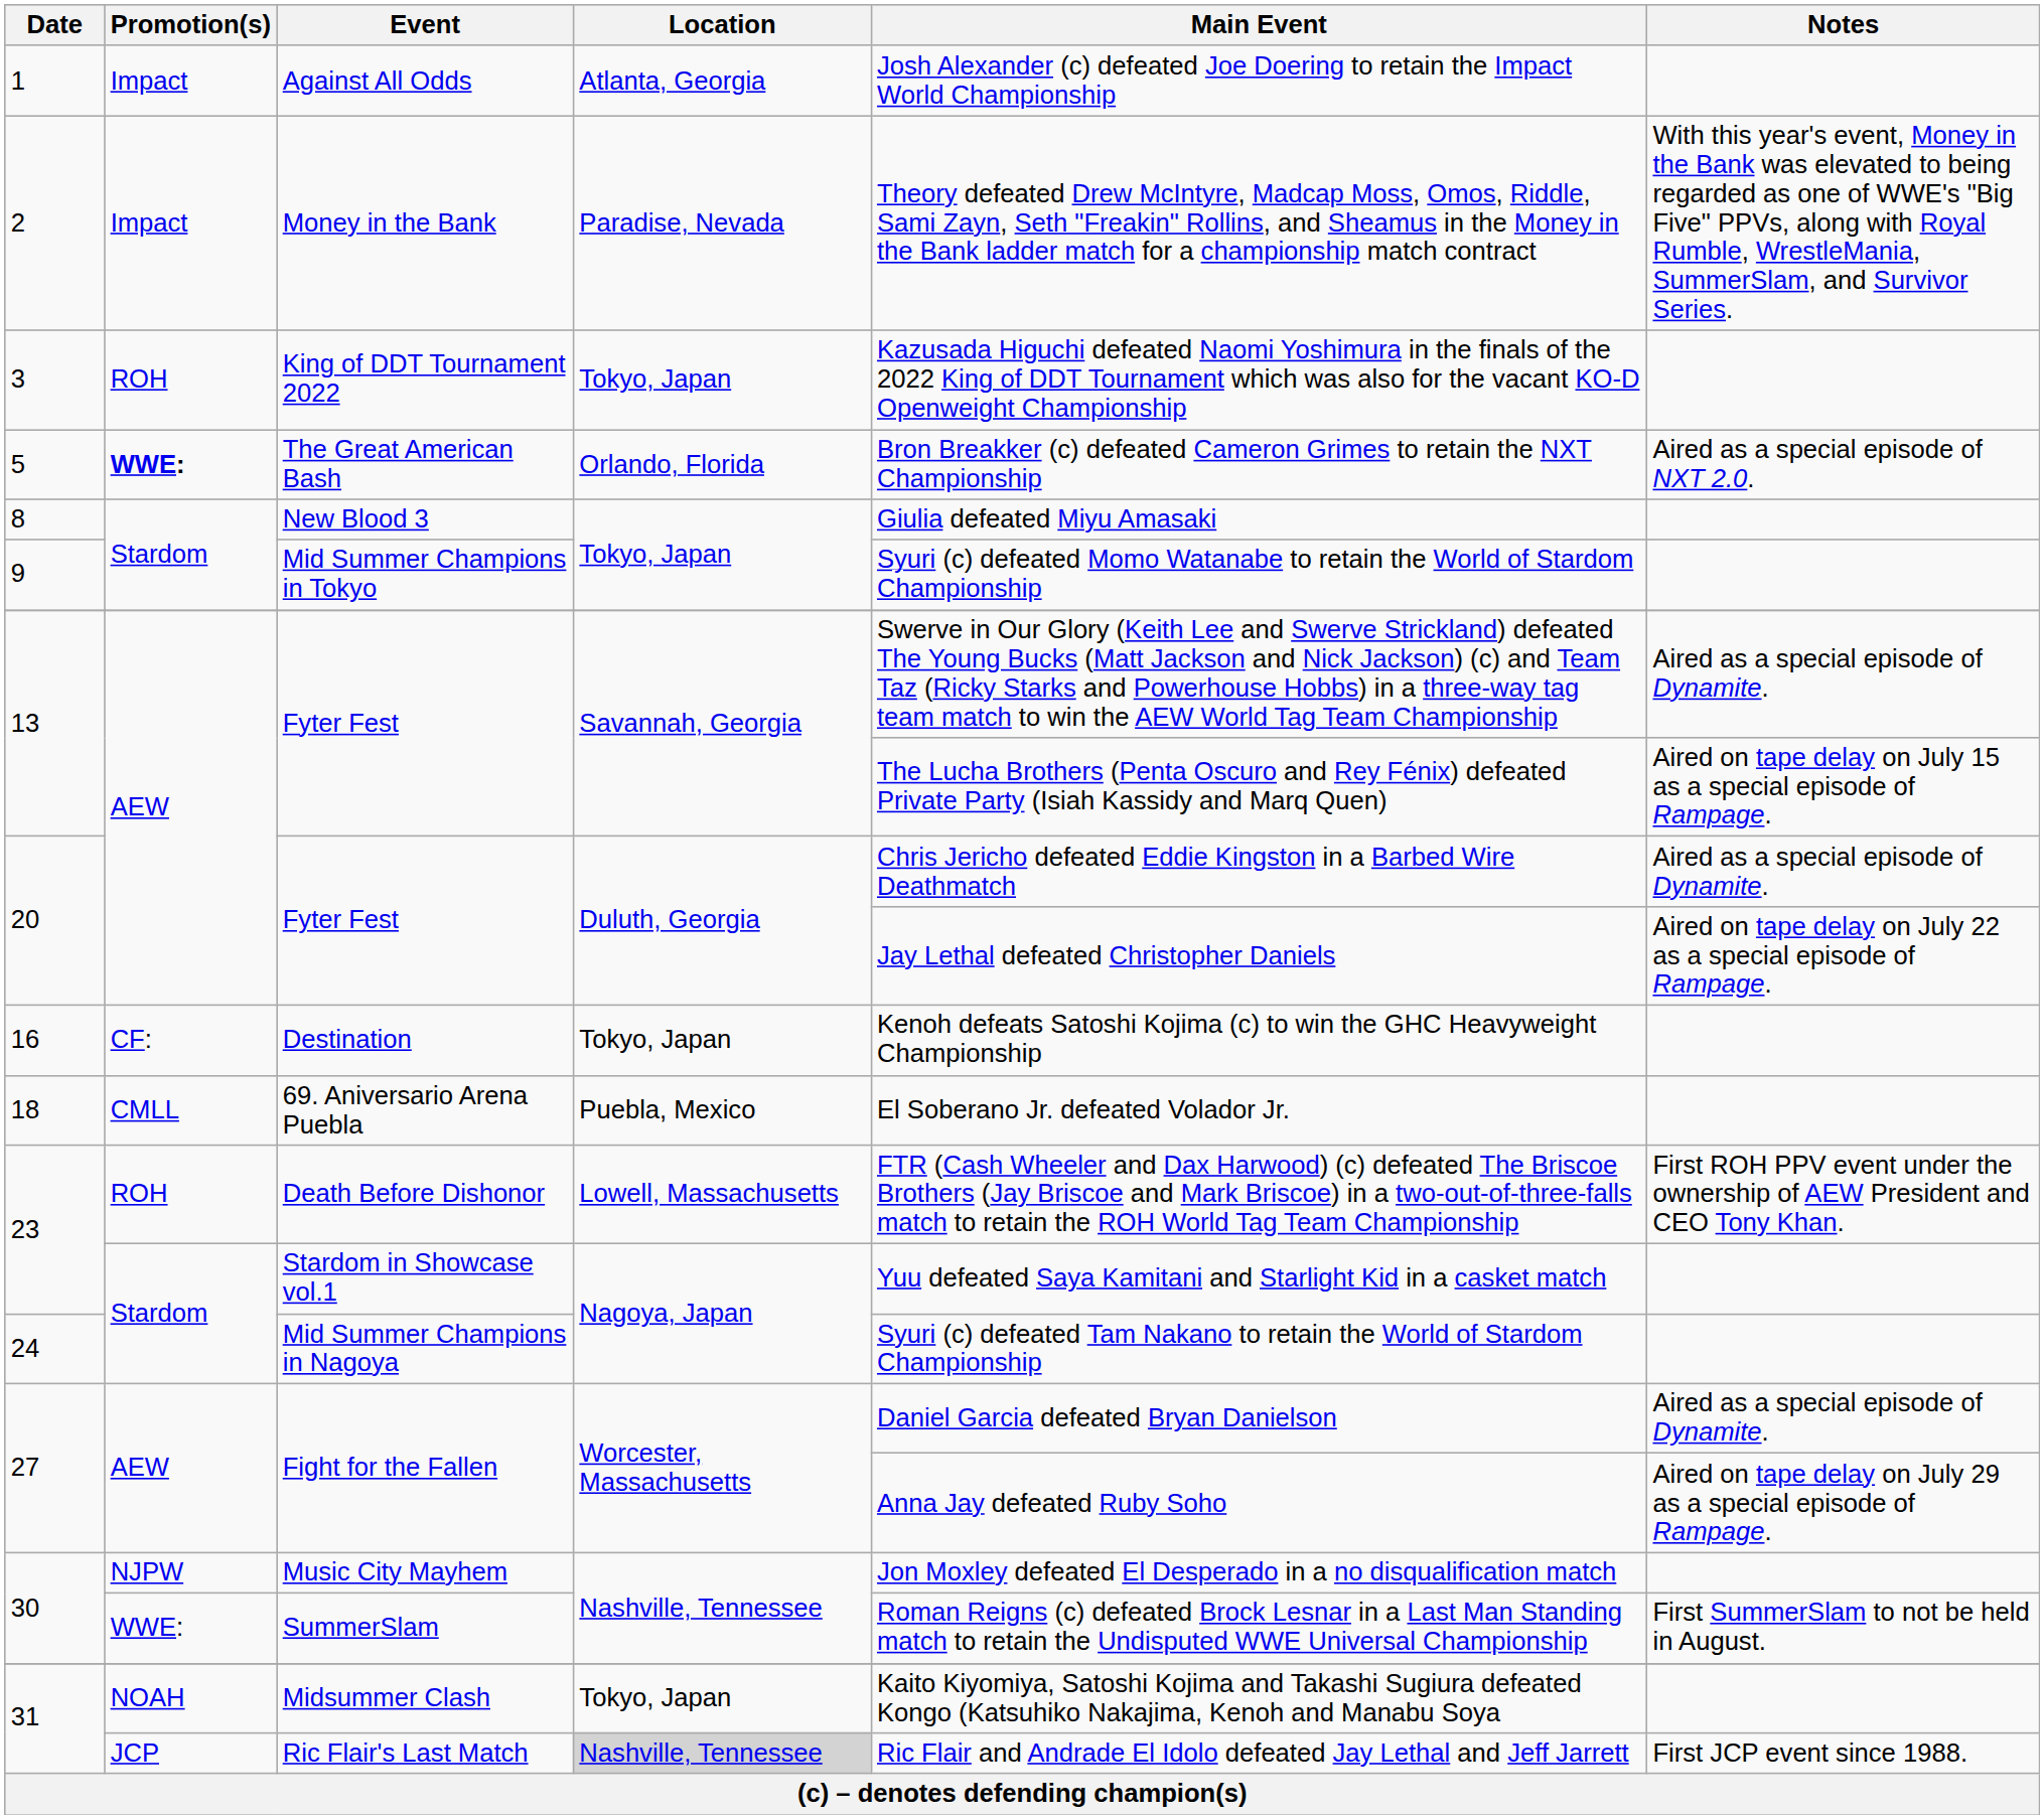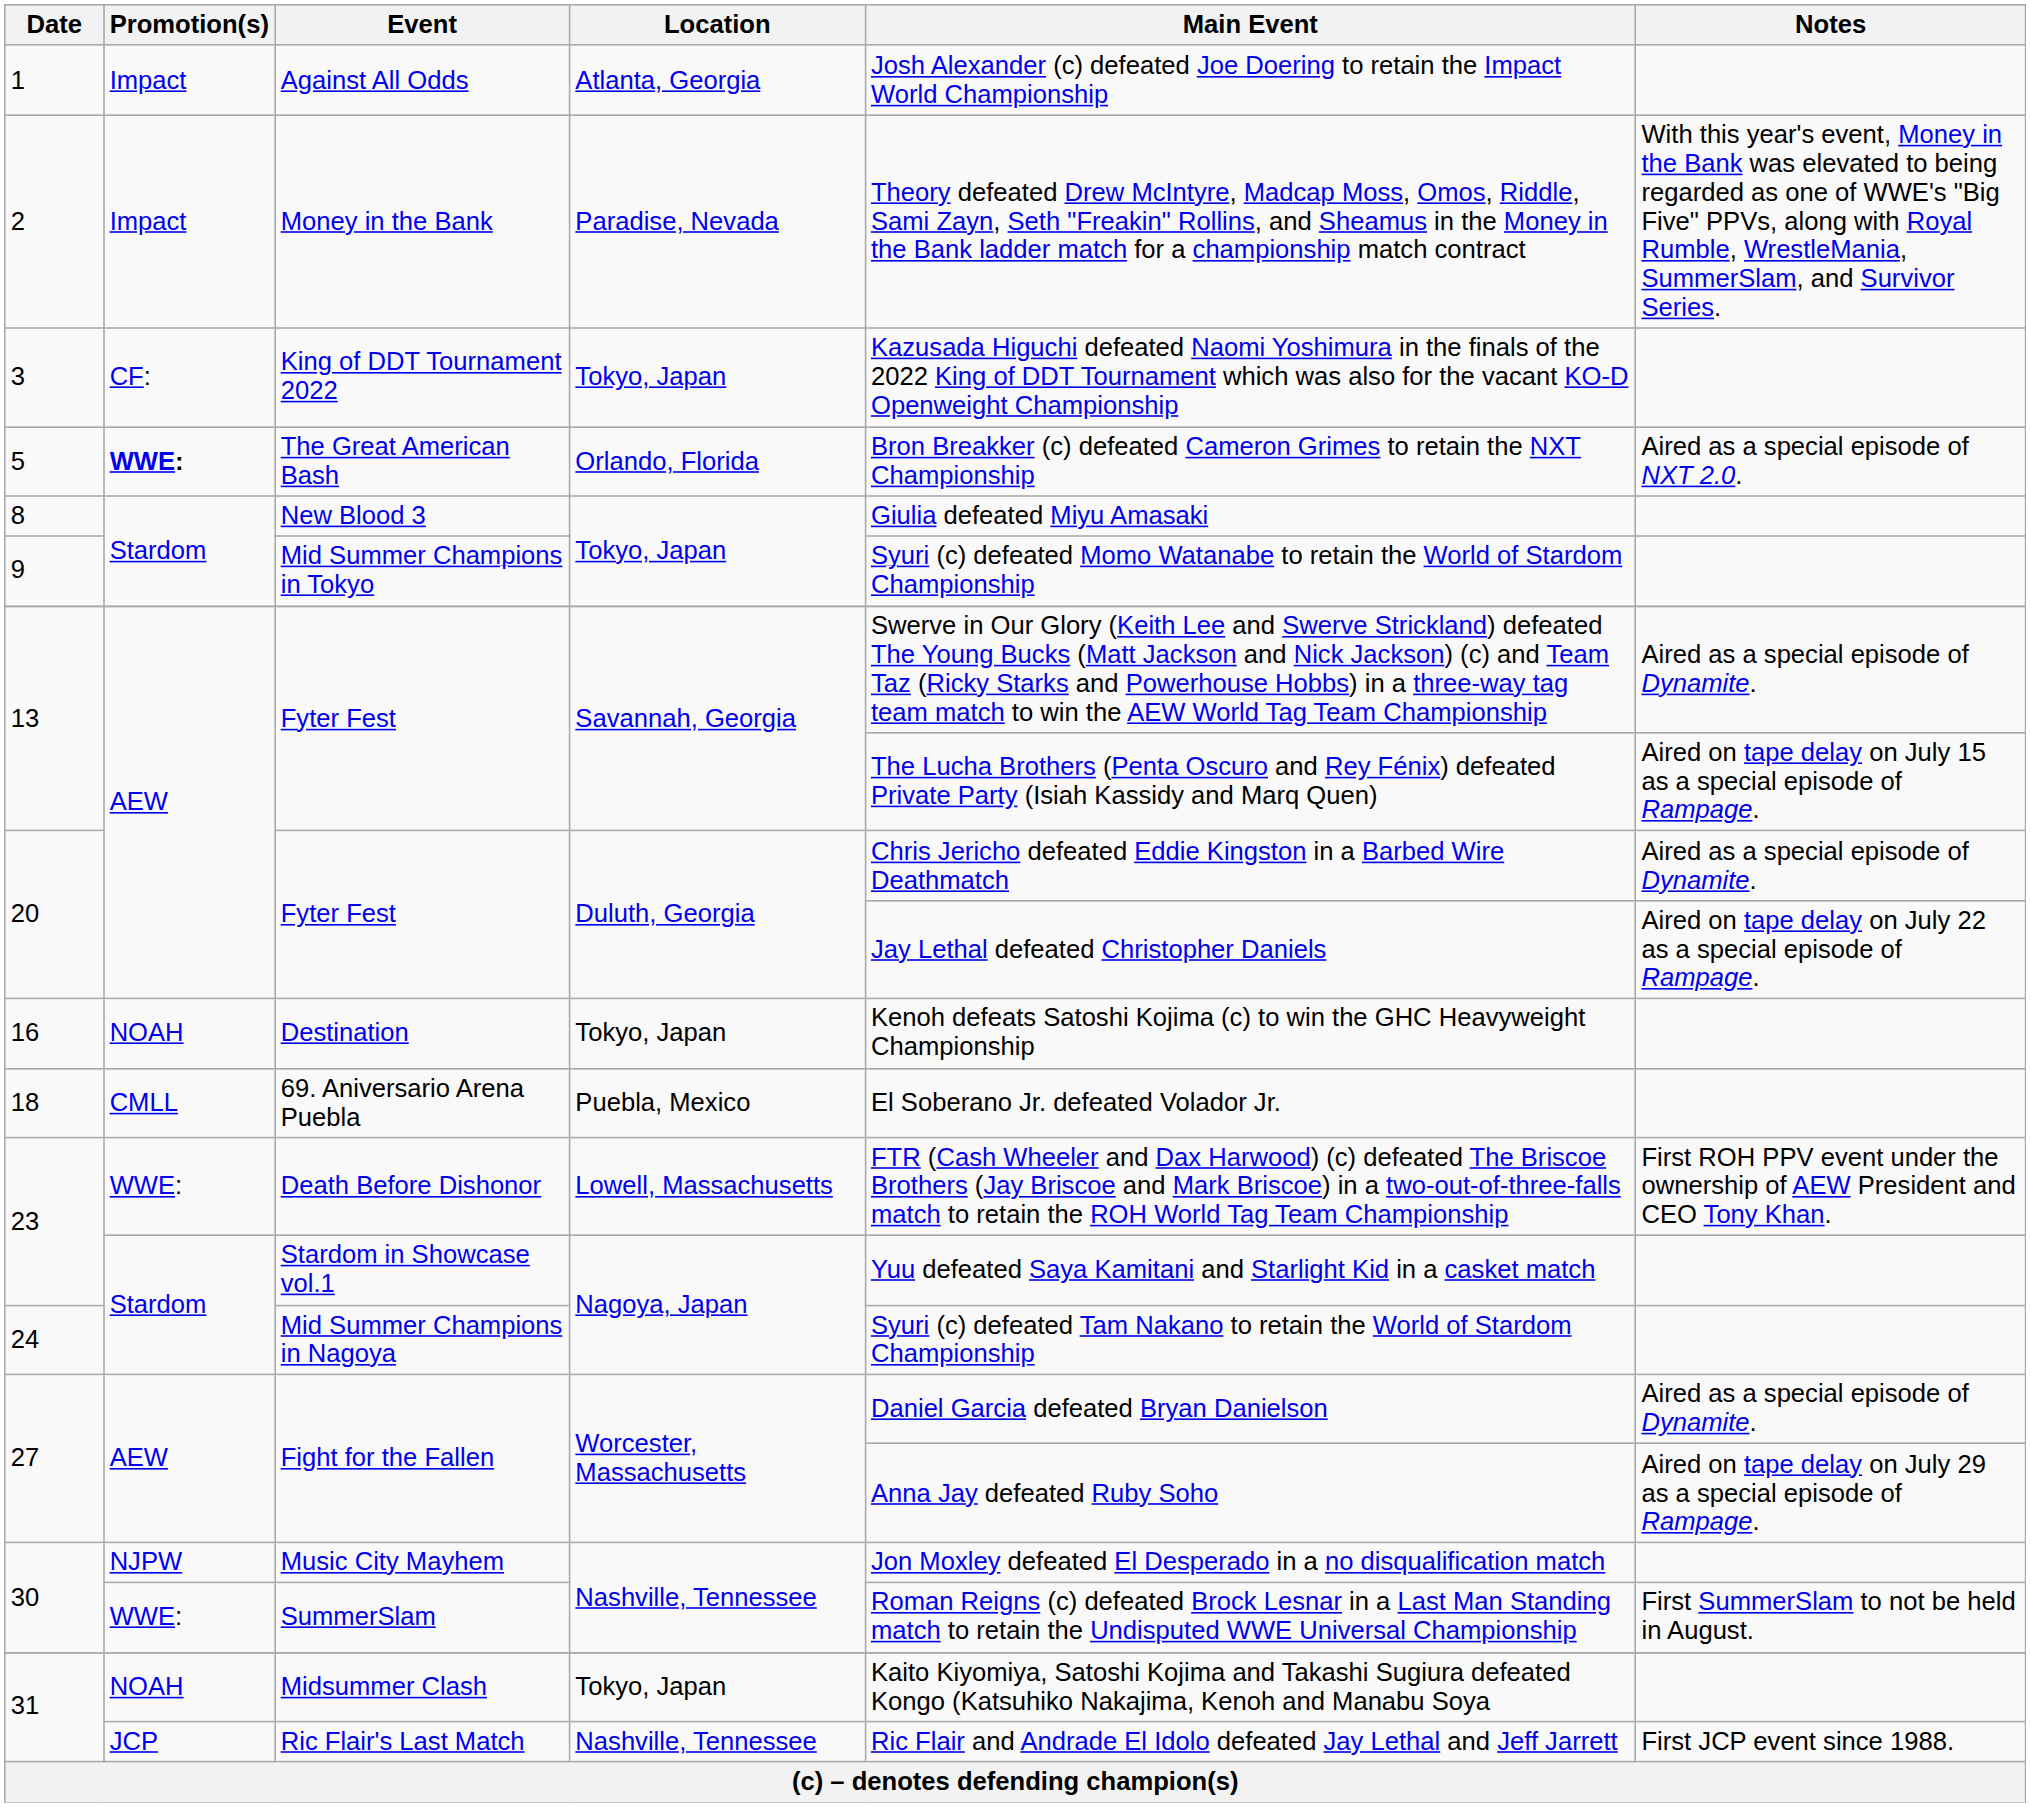King of DDT Tournament 2022 | Promotion(s): ROH -> CF:
Destination | Promotion(s): CF: -> NOAH
Death Before Dishonor | Promotion(s): ROH -> WWE:
Ric Flair's Last Match | Location: lightgrey background -> no background
